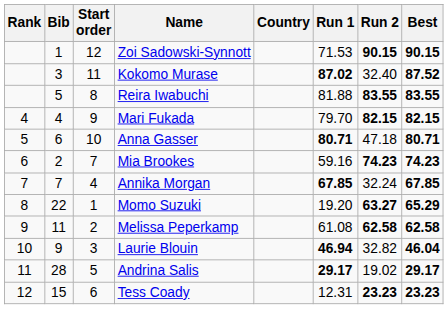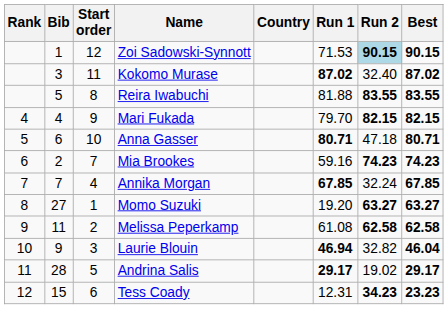Zoi Sadowski-Synnott | Run 2: no background -> lightblue background
Kokomo Murase | Best: 87.52 -> 87.02
Momo Suzuki | Bib: 22 -> 27
Momo Suzuki | Best: 65.29 -> 63.27
Tess Coady | Run 2: 23.23 -> 34.23
